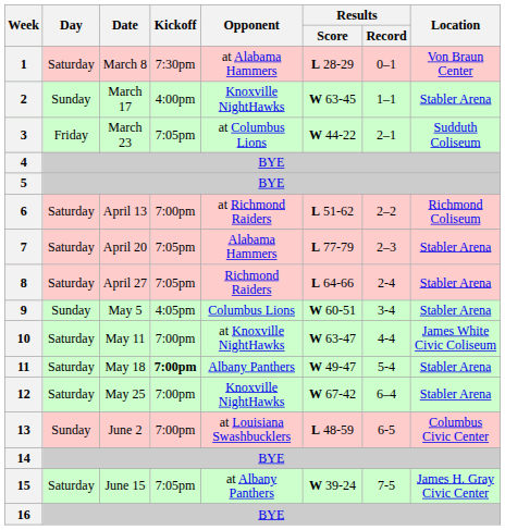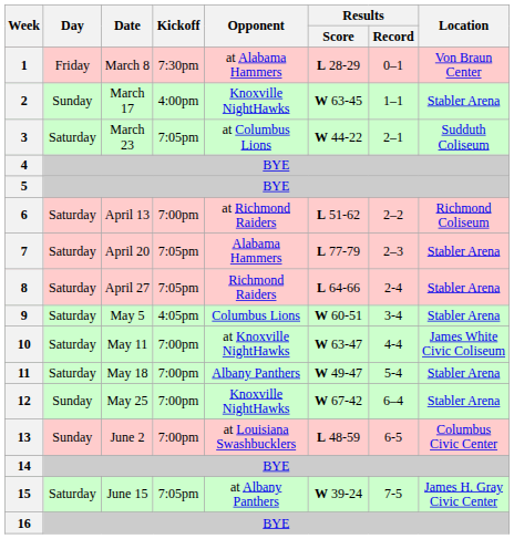1 | Day: Saturday -> Friday
3 | Day: Friday -> Saturday
9 | Day: Sunday -> Saturday
11 | Kickoff: bold -> normal
12 | Day: Saturday -> Sunday
